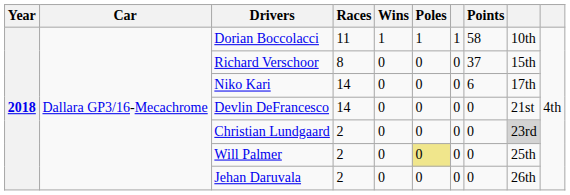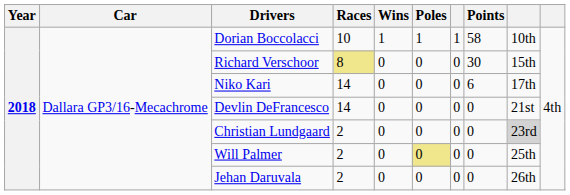Dorian Boccolacci | Races: 11 -> 10
Richard Verschoor | Races: no background -> khaki background
Richard Verschoor | Points: 37 -> 30
